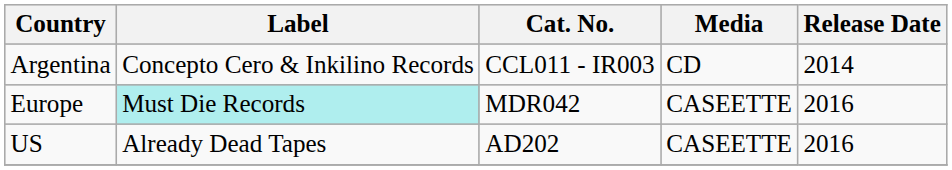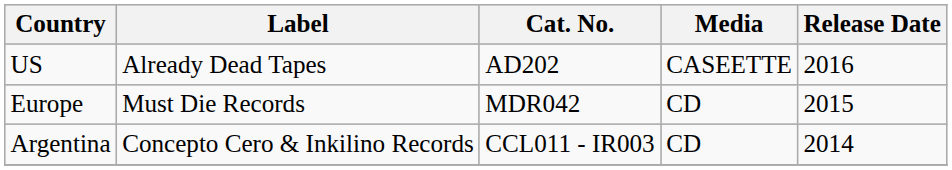rows swapped: Argentina <-> US
Europe | Label: paleturquoise background -> no background
Europe | Media: CASEETTE -> CD
Europe | Release Date: 2016 -> 2015
